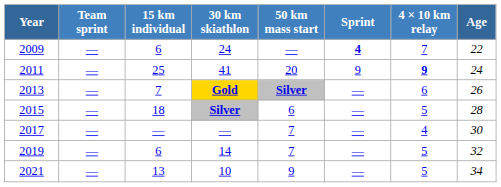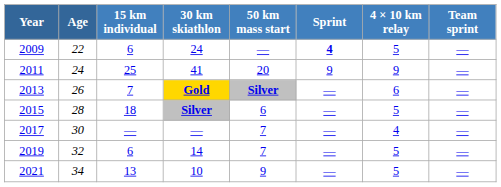columns swapped: Age <-> Team sprint
2009 | 4 × 10 km relay: 7 -> 5
2011 | 4 × 10 km relay: bold -> normal
